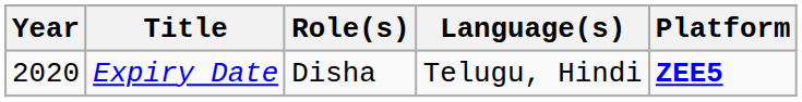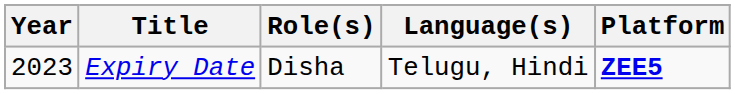Expiry Date | Year: 2020 -> 2023
